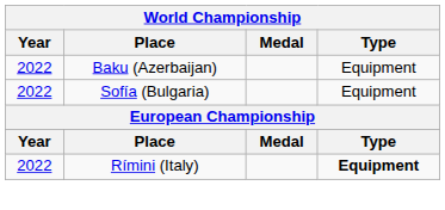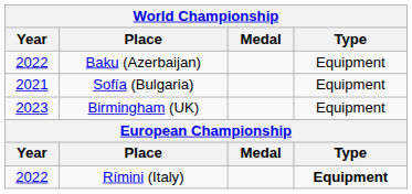Sofía (Bulgaria) | Year: 2022 -> 2021
+ row: 2023 | Birmingham (UK) | Equipment
